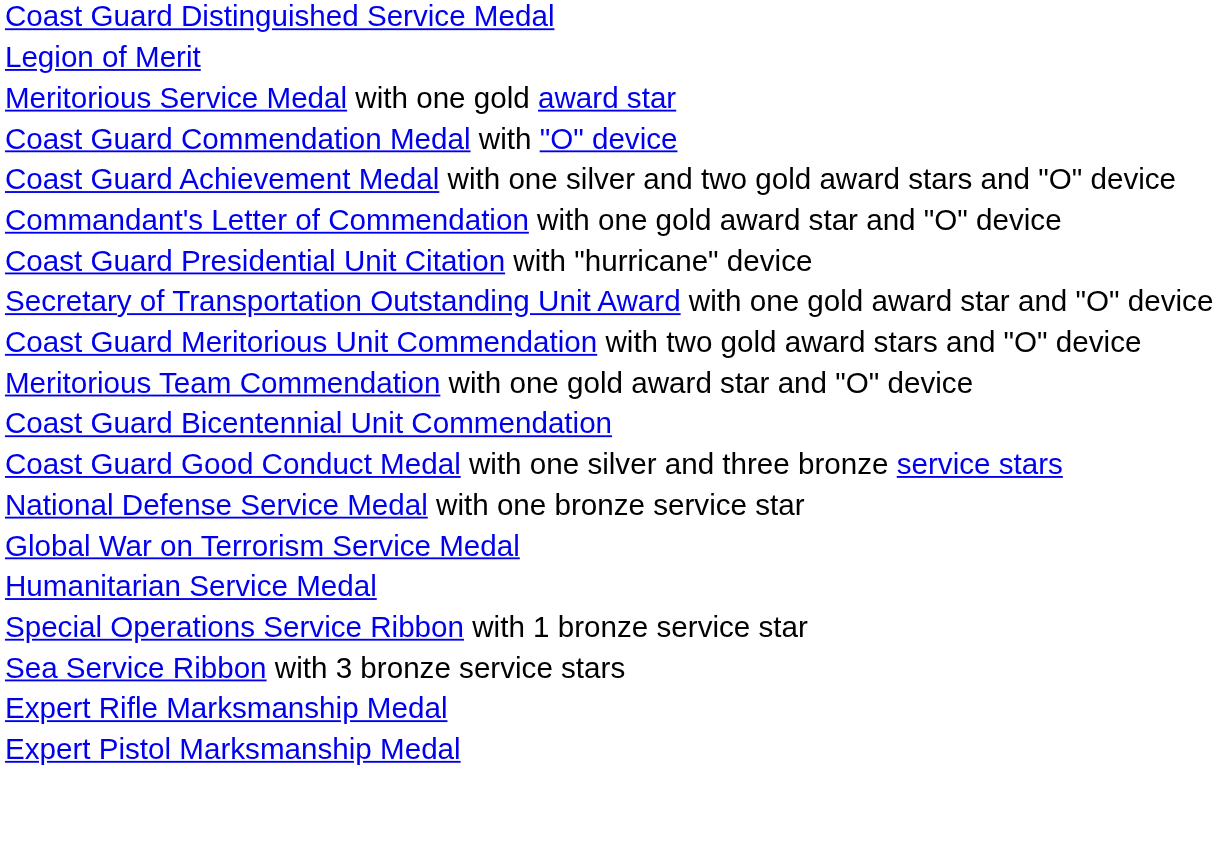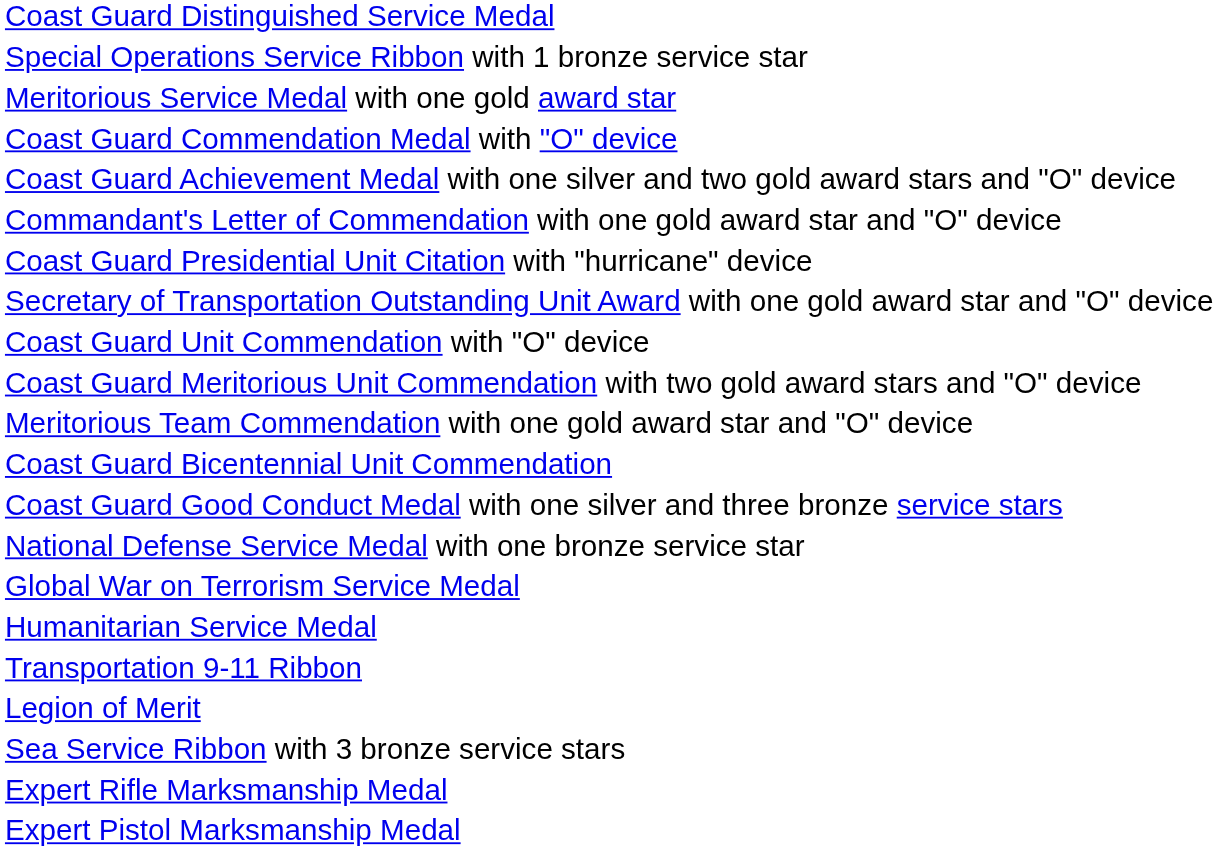rows swapped: Legion of Merit <-> Special Operations Service Ribbon with 1 bronze service star
+ row: Coast Guard Unit Commendation with "O" device
+ row: Transportation 9-11 Ribbon
